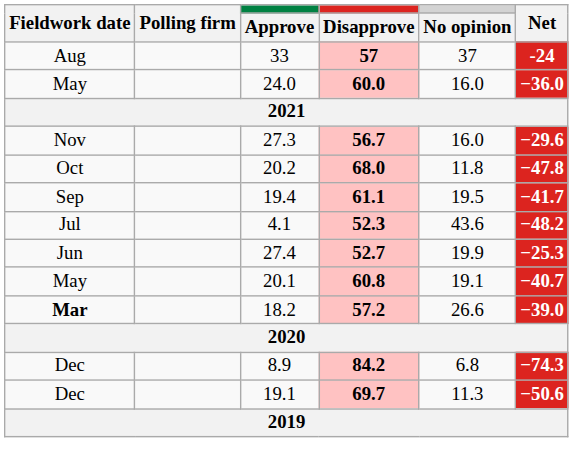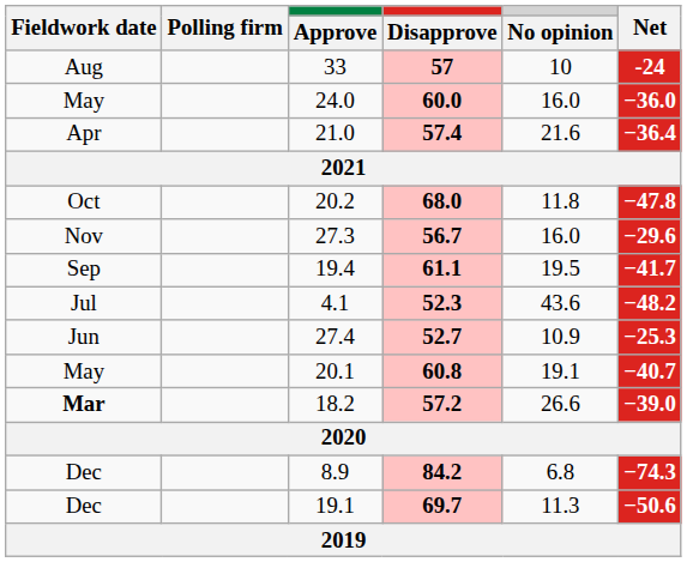33 | No opinion: 37 -> 10
+ row: Apr | 21.0 | 57.4 | 21.6 | −36.4
rows swapped: 27.3 <-> 20.2
27.4 | No opinion: 19.9 -> 10.9
